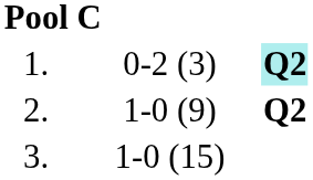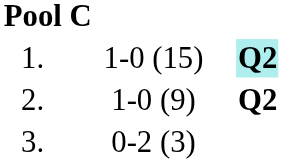1. | column 3: 0-2 (3) -> 1-0 (15)
3. | column 3: 1-0 (15) -> 0-2 (3)
